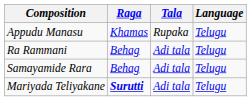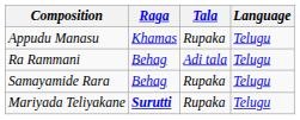Samayamide Rara | Tala: Adi tala -> Rupaka
Mariyada Teliyakane | Tala: Adi tala -> Rupaka
